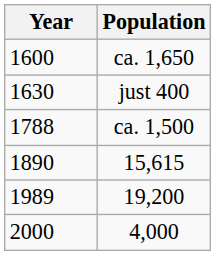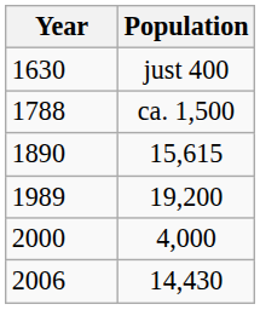- row: 1600 | ca. 1,650
+ row: 2006 | 14,430
